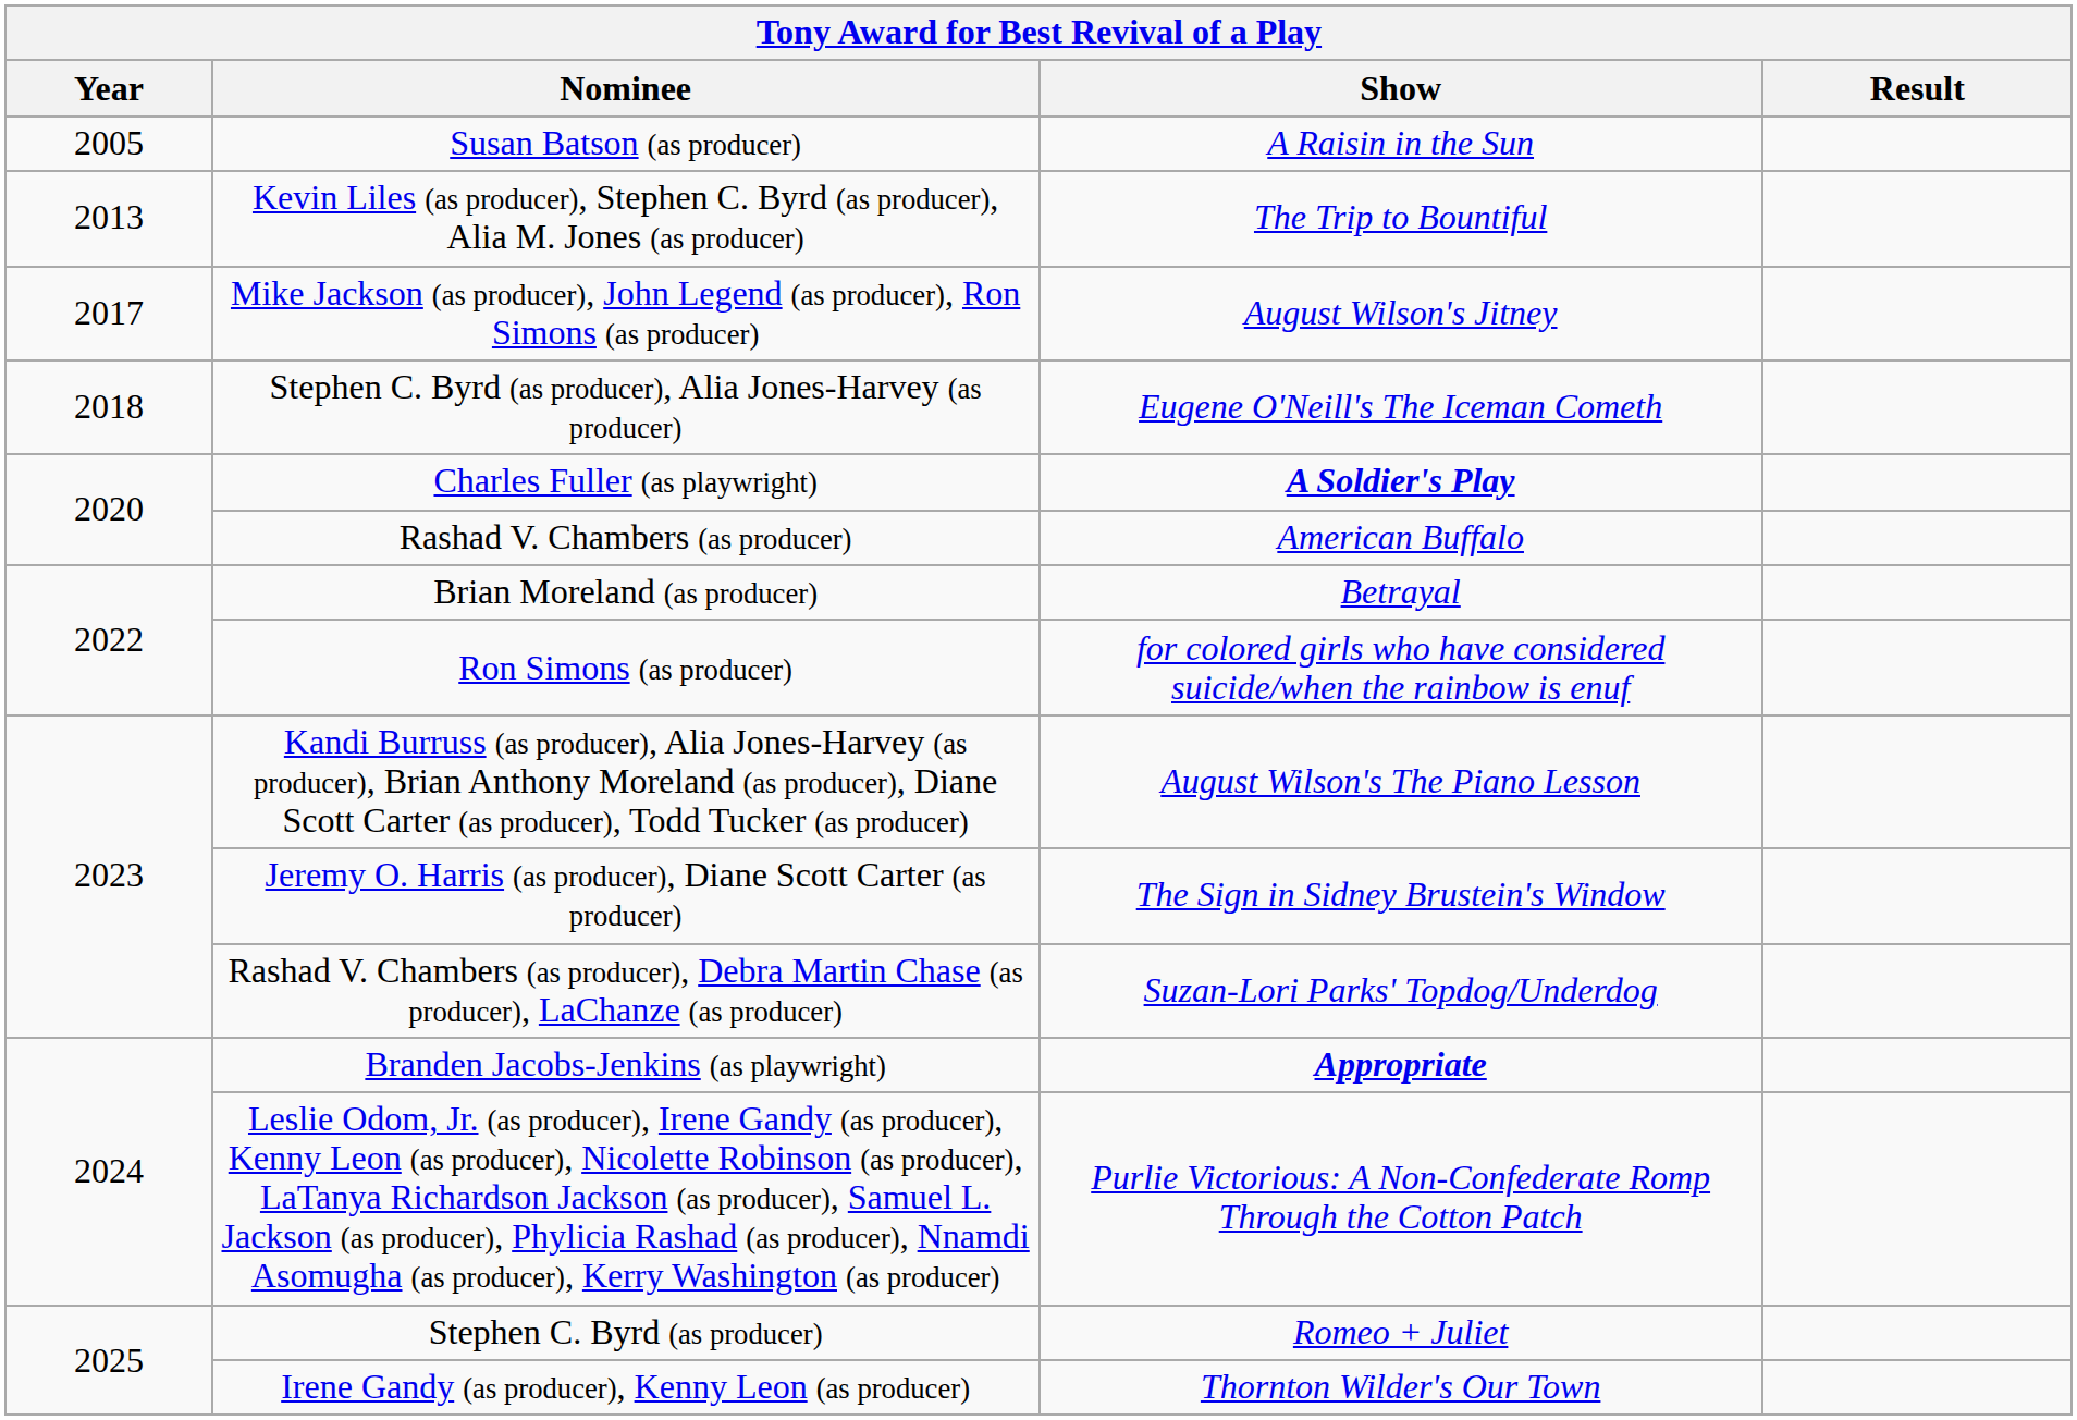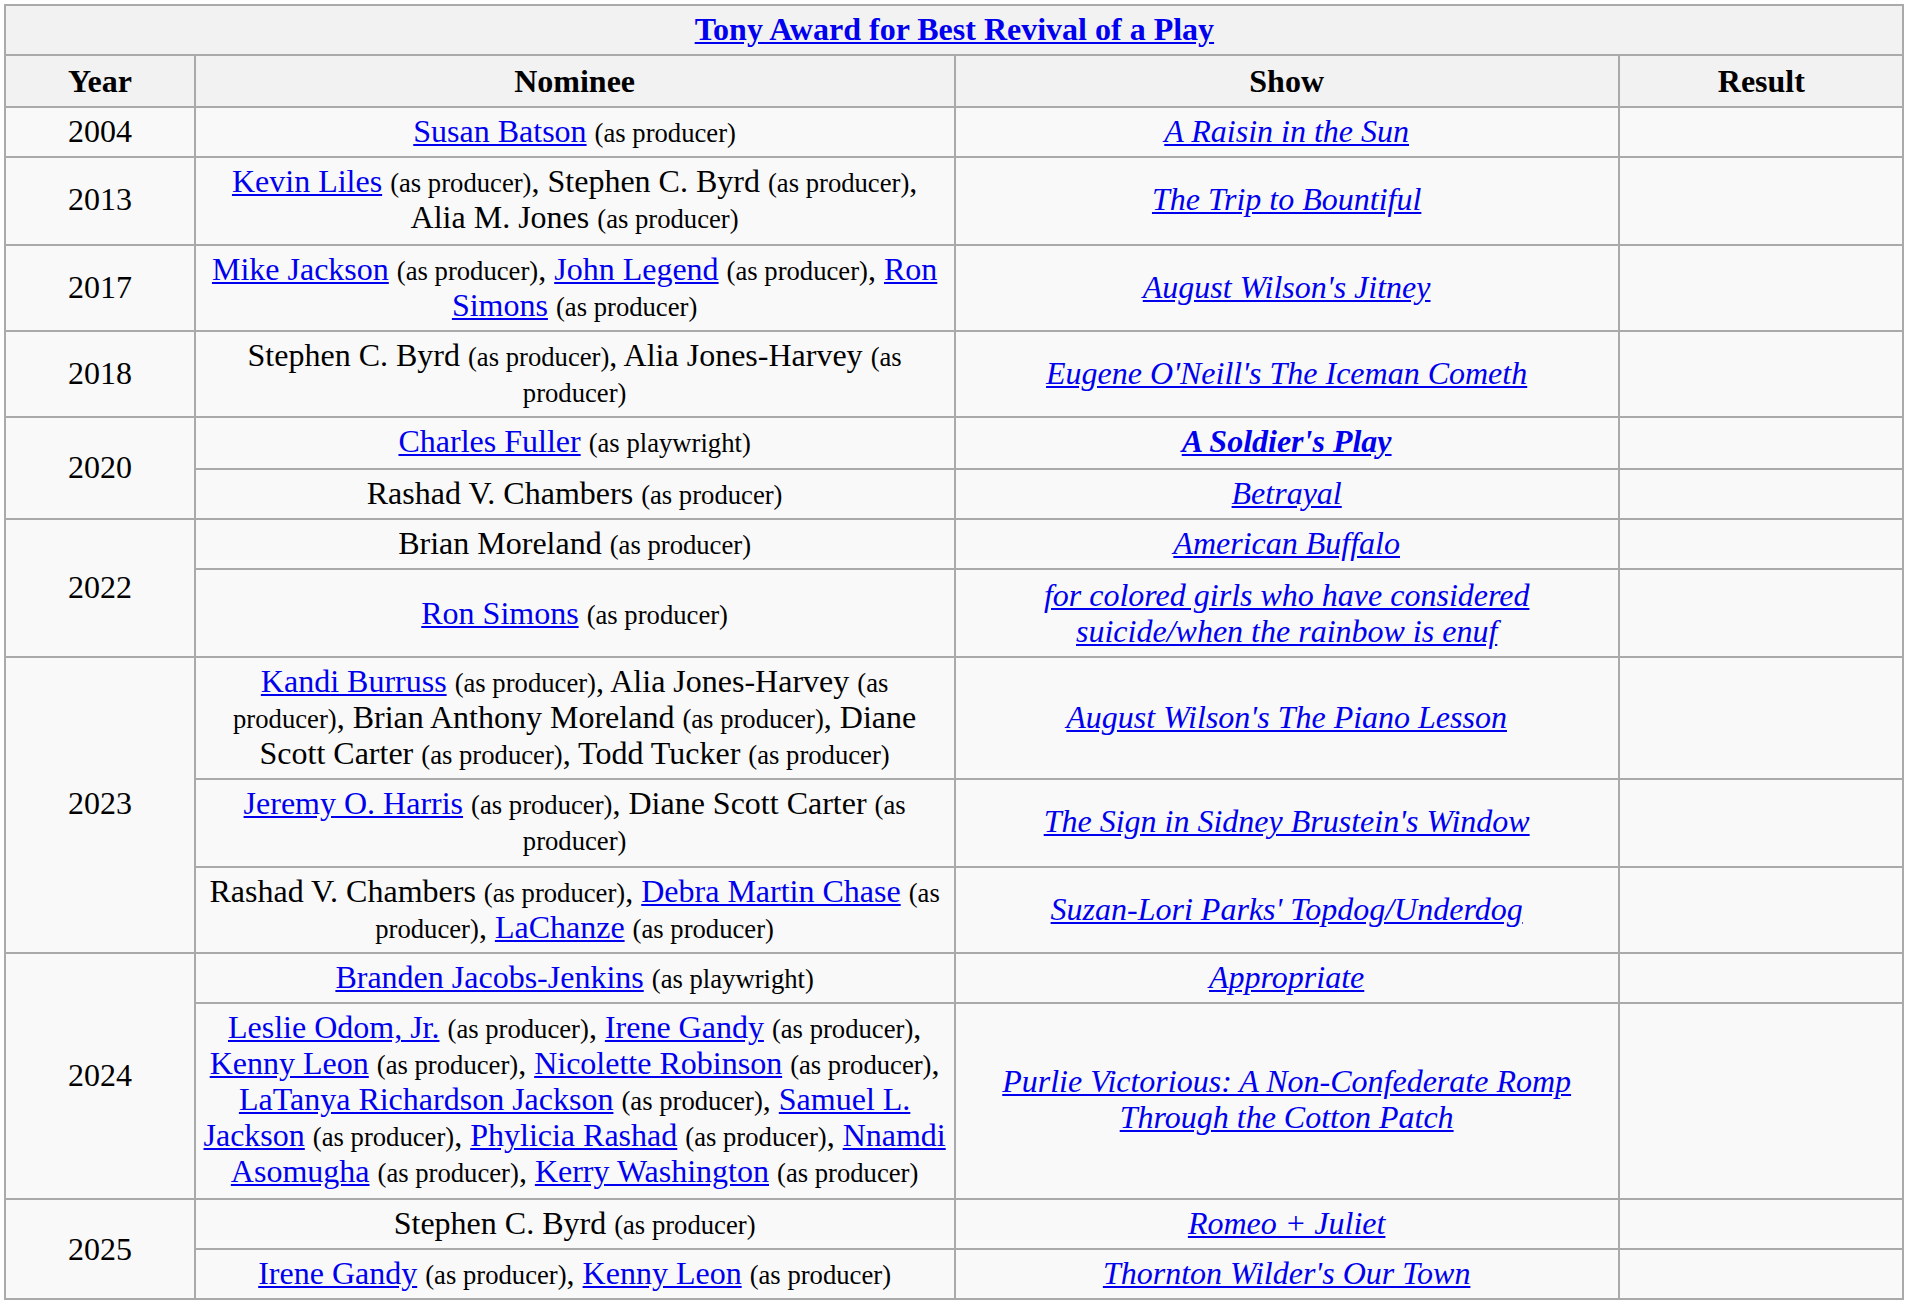Susan Batson (as producer) | Year: 2005 -> 2004
Rashad V. Chambers (as producer) | Show: American Buffalo -> Betrayal
Brian Moreland (as producer) | Show: Betrayal -> American Buffalo
Branden Jacobs-Jenkins (as playwright) | Show: bold -> normal
